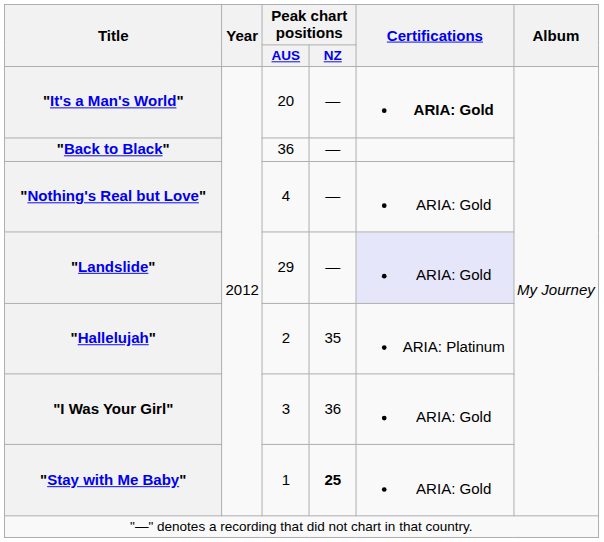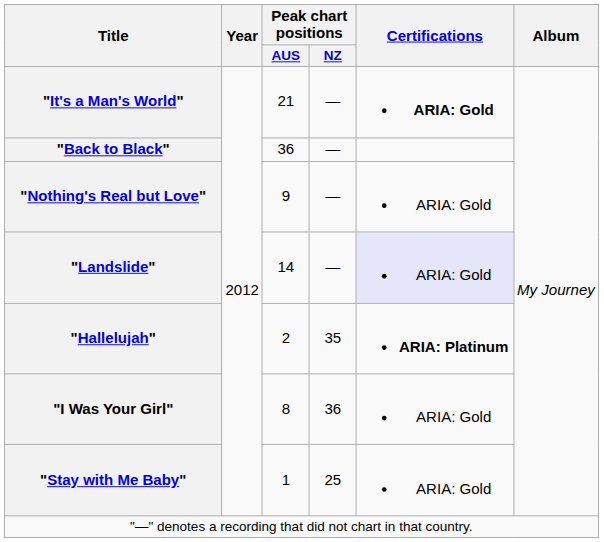"It's a Man's World" | Peak chart positions / AUS: 20 -> 21
"Nothing's Real but Love" | Peak chart positions / AUS: 4 -> 9
"Landslide" | Peak chart positions / AUS: 29 -> 14
"Hallelujah" | Certifications: normal -> bold
"I Was Your Girl" | Peak chart positions / AUS: 3 -> 8
"Stay with Me Baby" | Peak chart positions / NZ: bold -> normal
